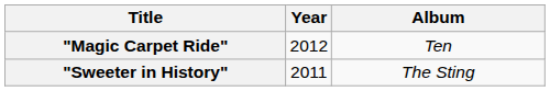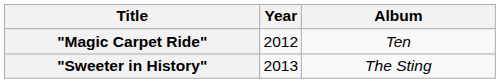"Sweeter in History" | Year: 2011 -> 2013
